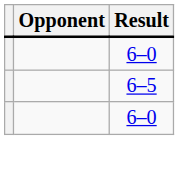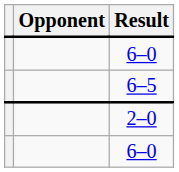+ row: 2–0
